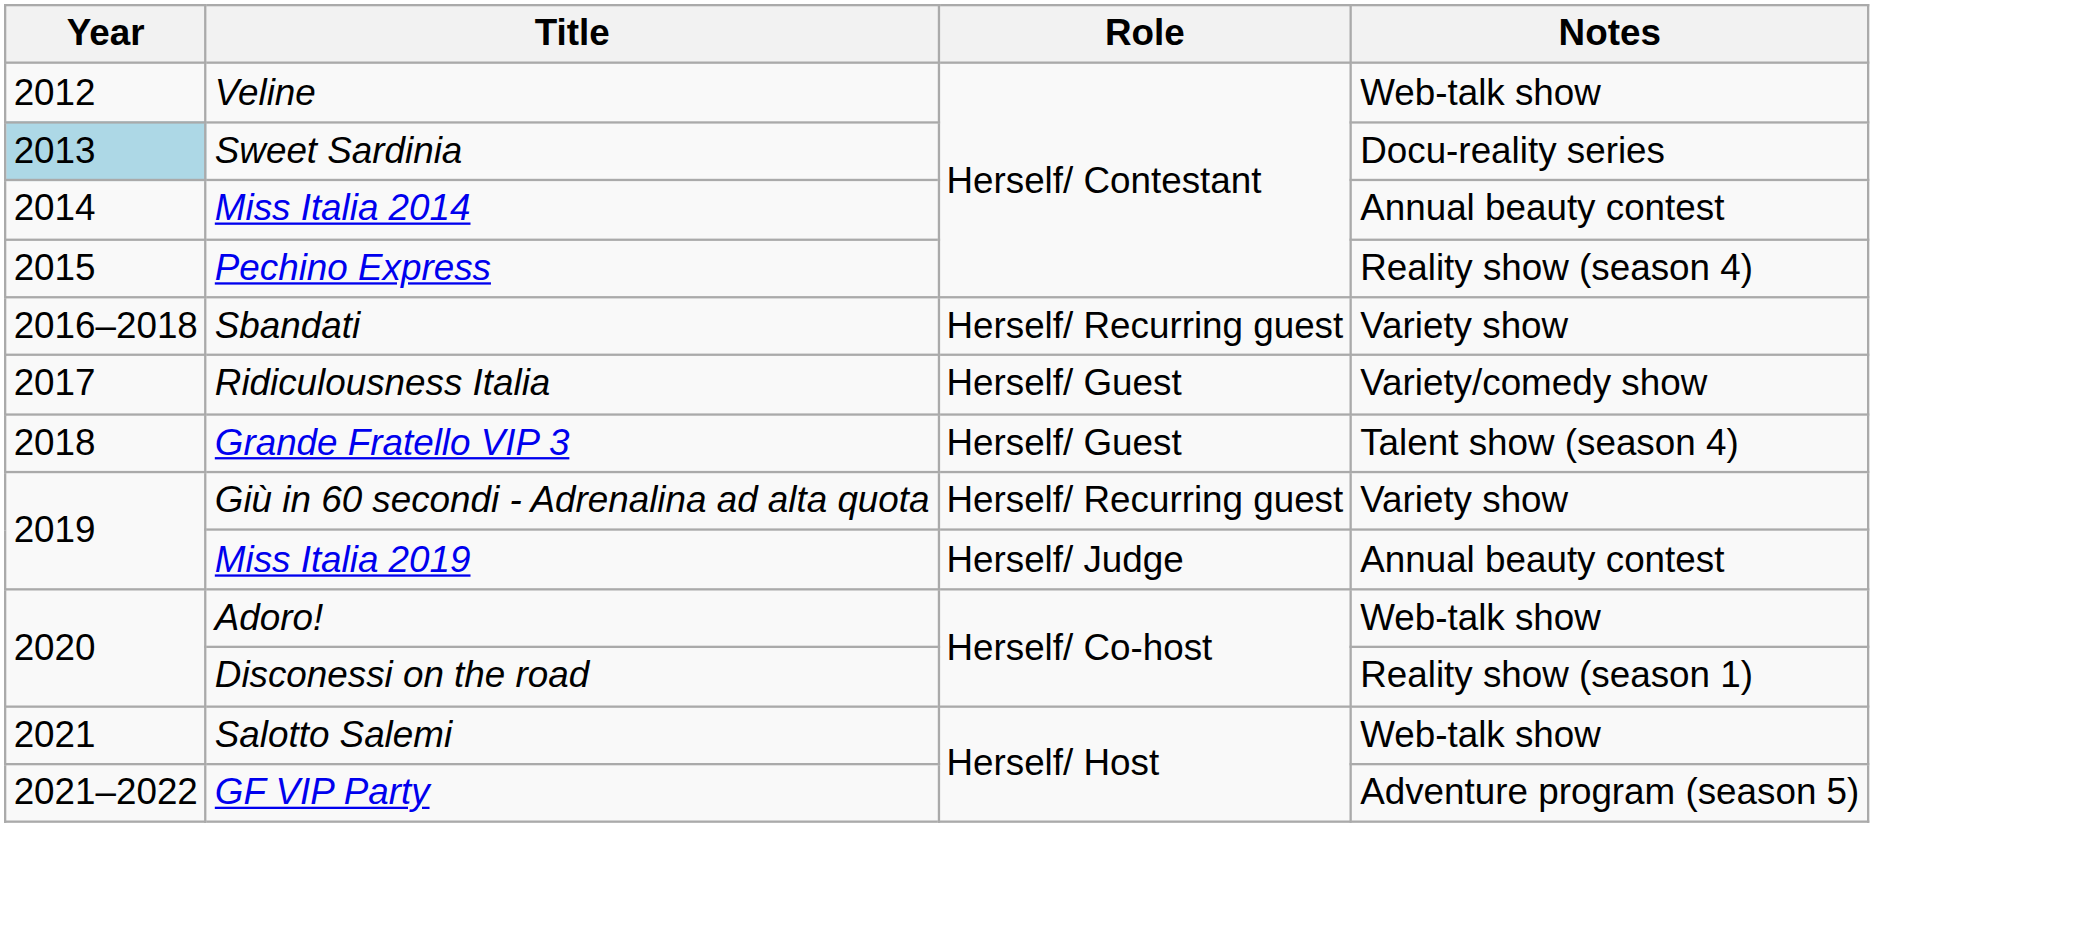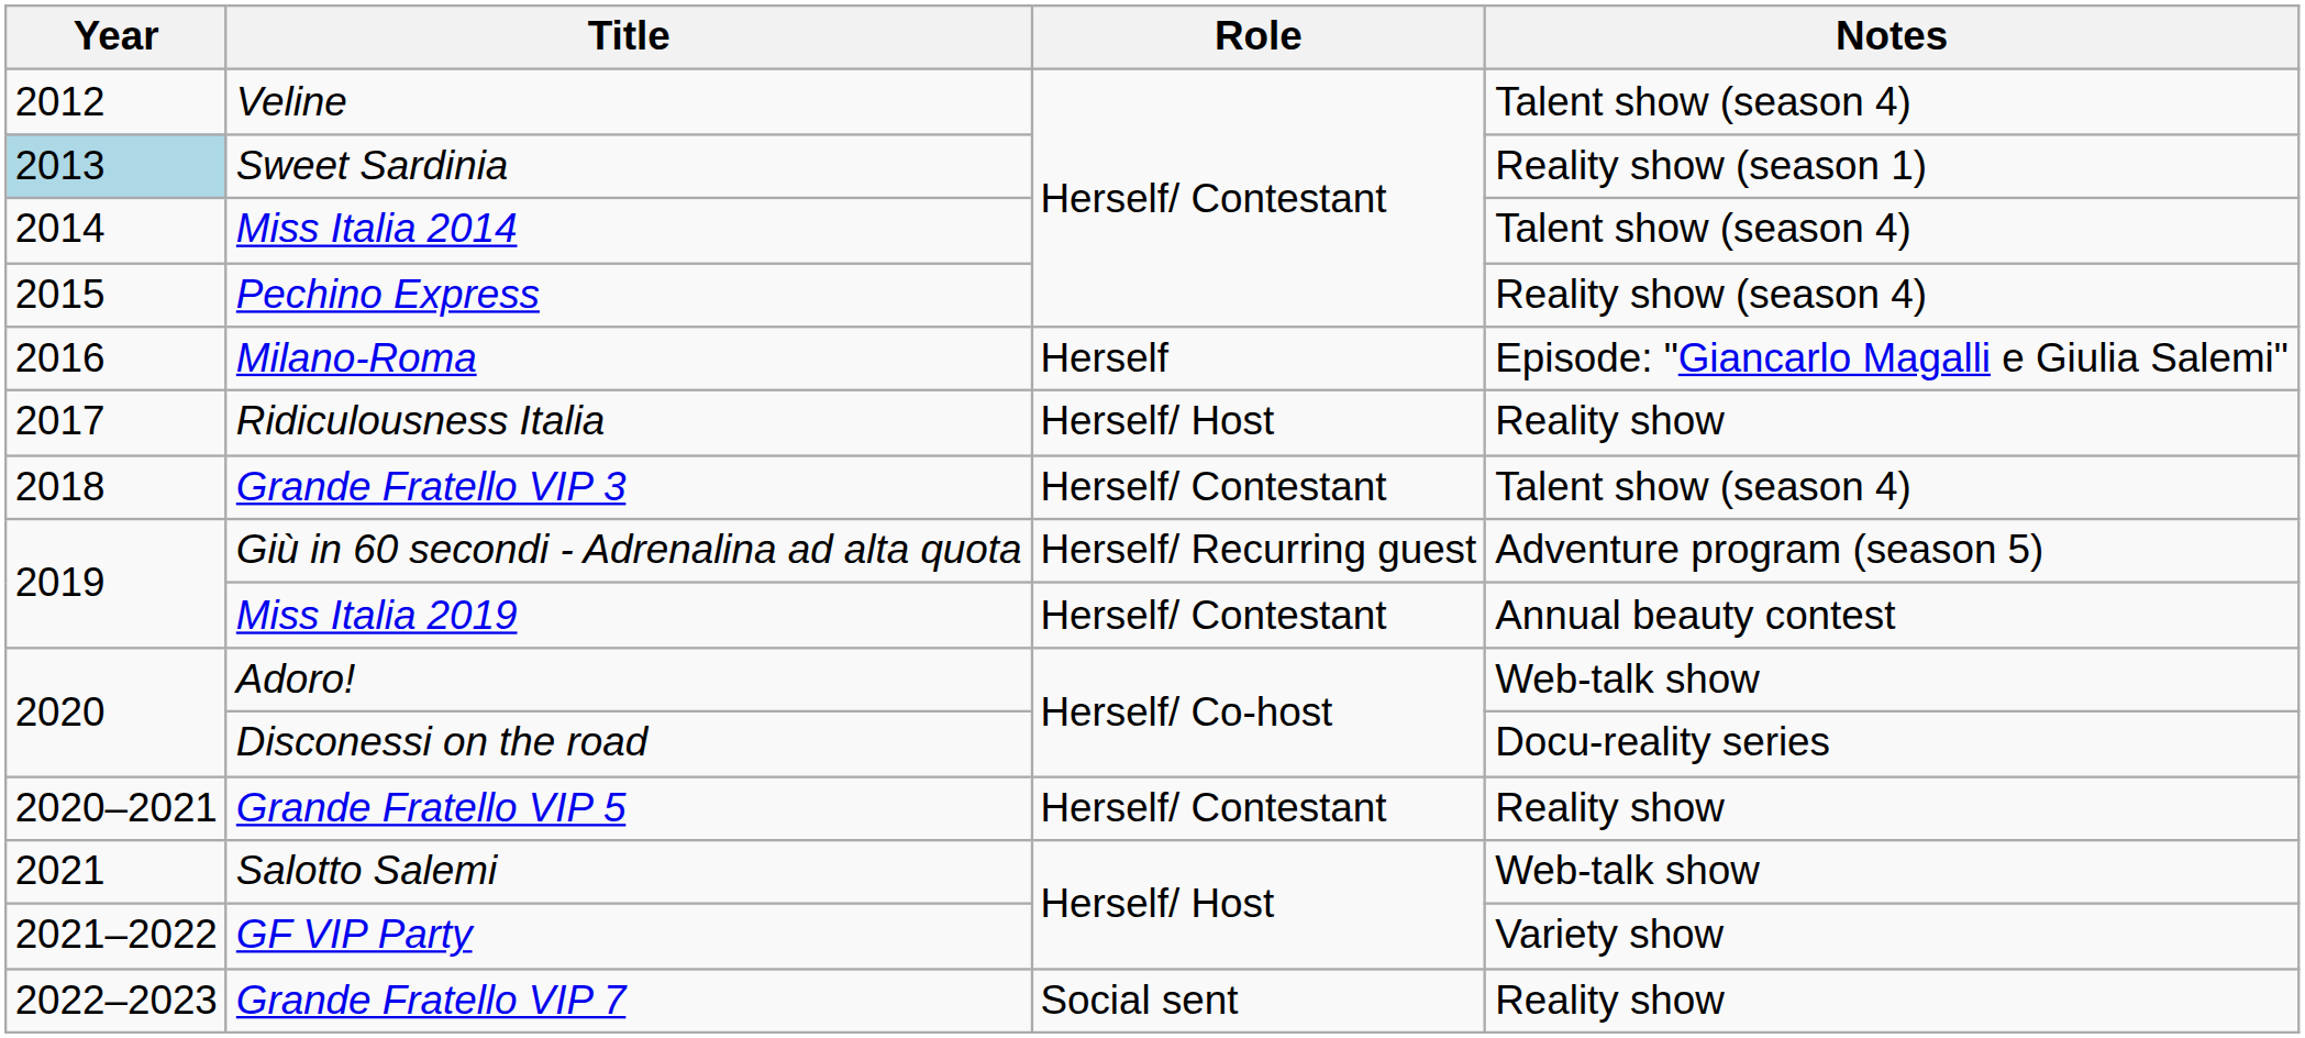Veline | Notes: Web-talk show -> Talent show (season 4)
Sweet Sardinia | Notes: Docu-reality series -> Reality show (season 1)
Miss Italia 2014 | Notes: Annual beauty contest -> Talent show (season 4)
+ row: 2016 | Milano-Roma | Herself | Episode: "Giancarlo Magalli e Giulia Salemi"
- row: 2016–2018 | Sbandati | Herself/ Recurring guest | Variety show
Ridiculousness Italia | Role: Herself/ Guest -> Herself/ Host
Ridiculousness Italia | Notes: Variety/comedy show -> Reality show
Grande Fratello VIP 3 | Role: Herself/ Guest -> Herself/ Contestant
Giù in 60 secondi - Adrenalina ad alta quota | Notes: Variety show -> Adventure program (season 5)
Miss Italia 2019 | Role: Herself/ Judge -> Herself/ Contestant
Disconessi on the road | Notes: Reality show (season 1) -> Docu-reality series
+ row: 2020–2021 | Grande Fratello VIP 5 | Herself/ Contestant | Reality show
GF VIP Party | Notes: Adventure program (season 5) -> Variety show
+ row: 2022–2023 | Grande Fratello VIP 7 | Social sent | Reality show
